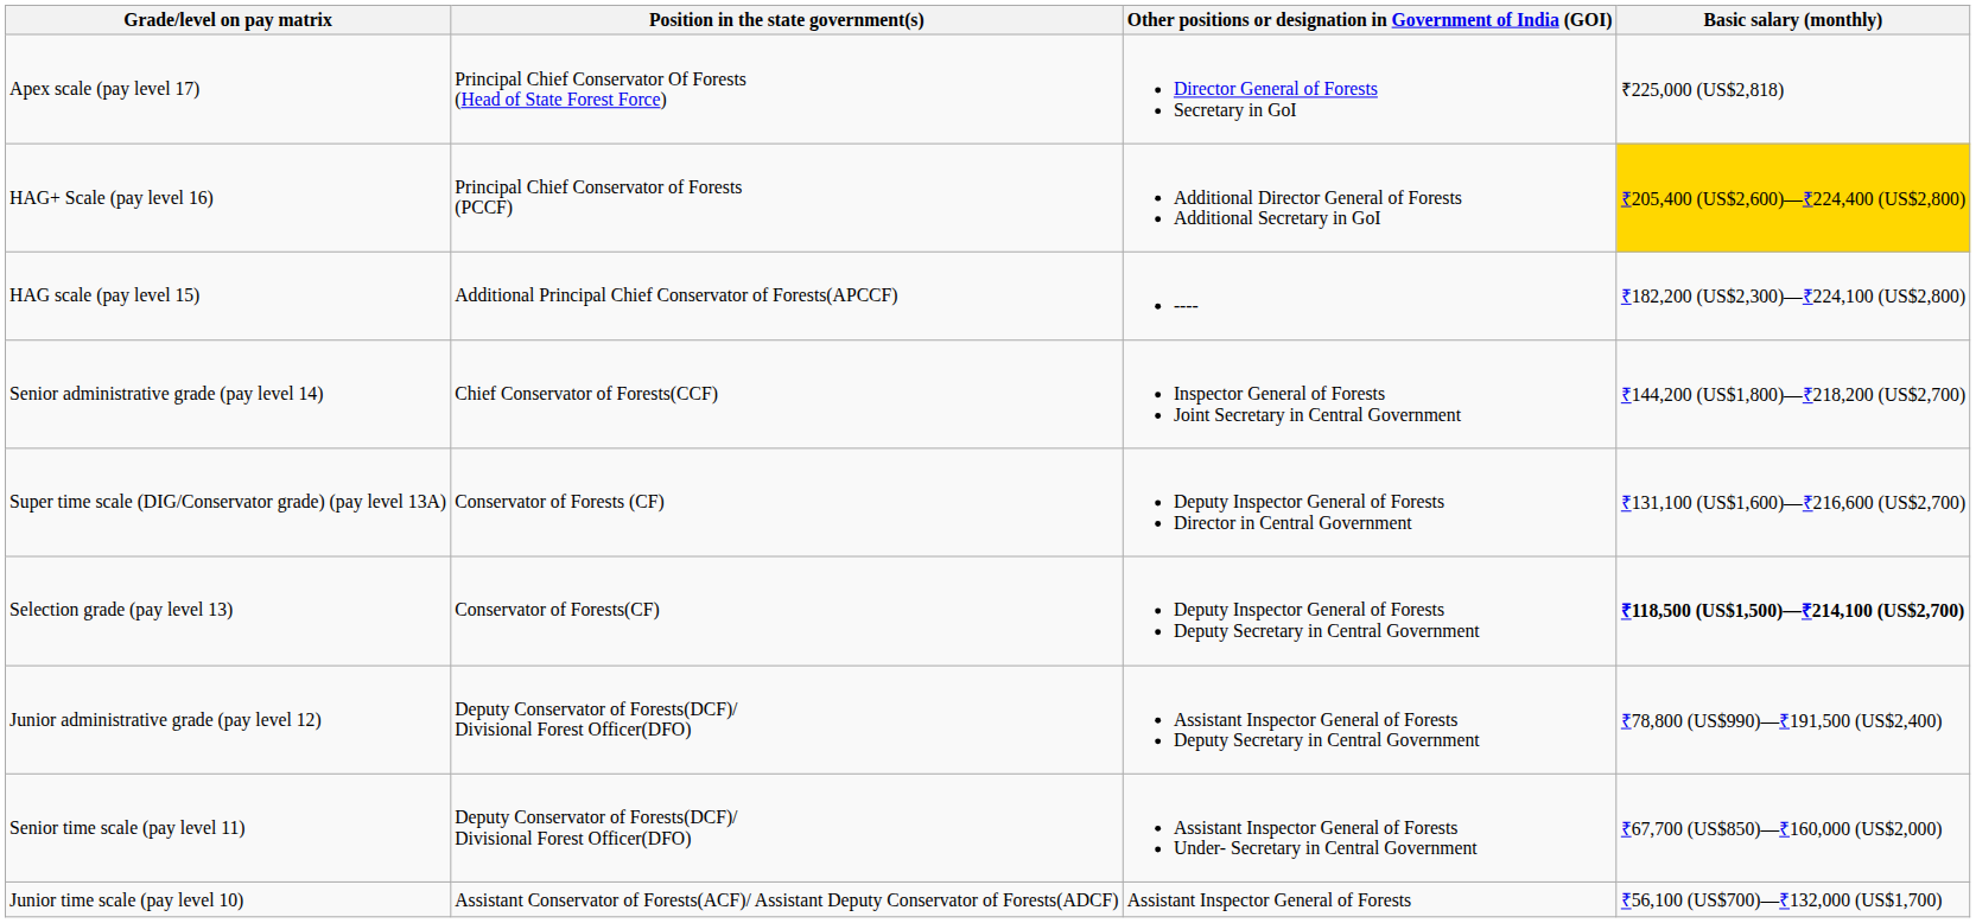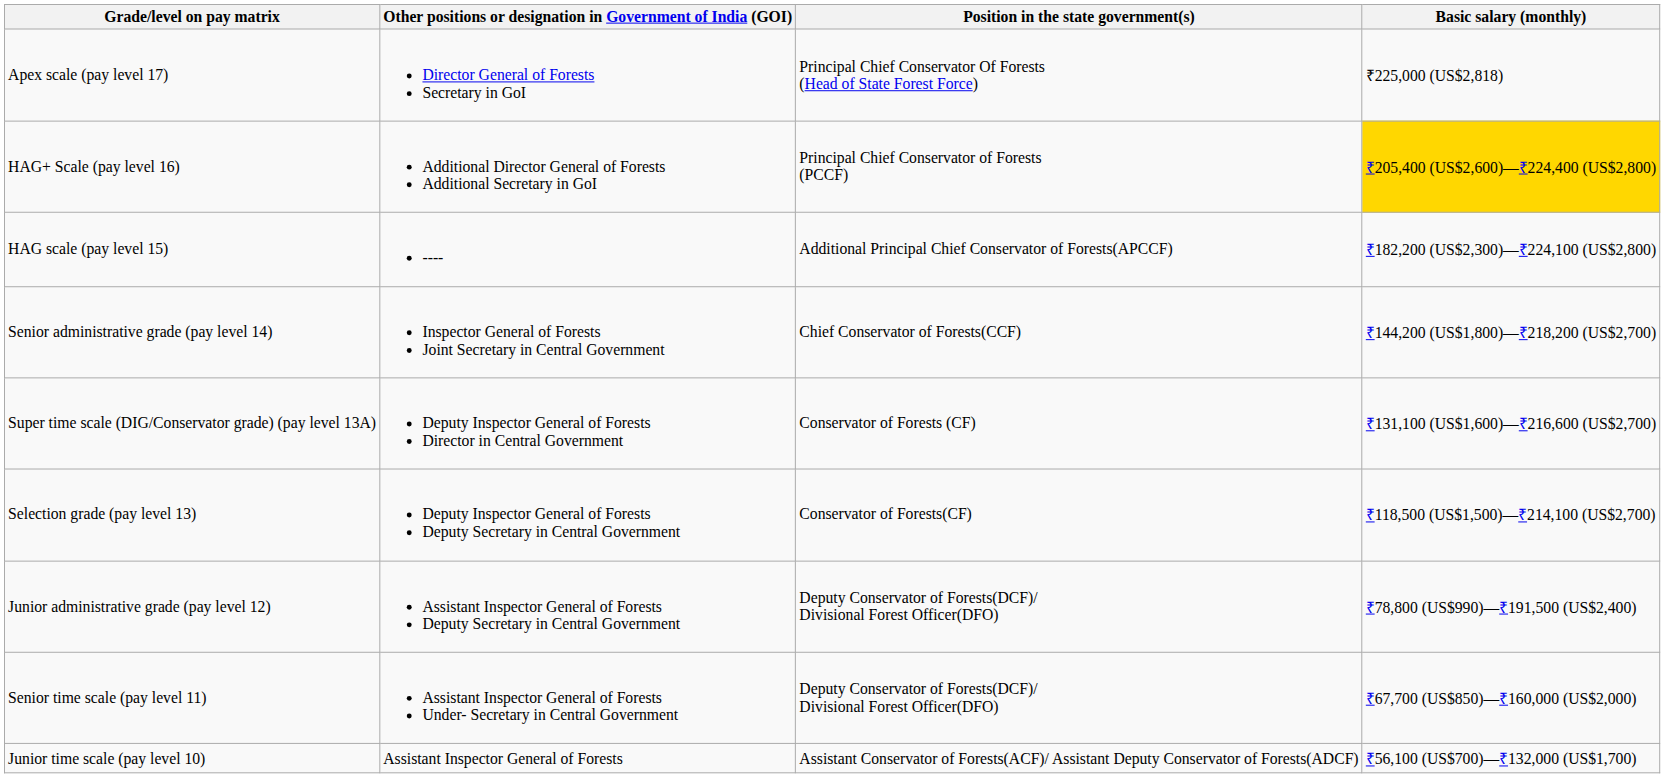columns swapped: Position in the state government(s) <-> Other positions or designation in Government of India (GOI)
Selection grade (pay level 13) | Basic salary (monthly): bold -> normal
